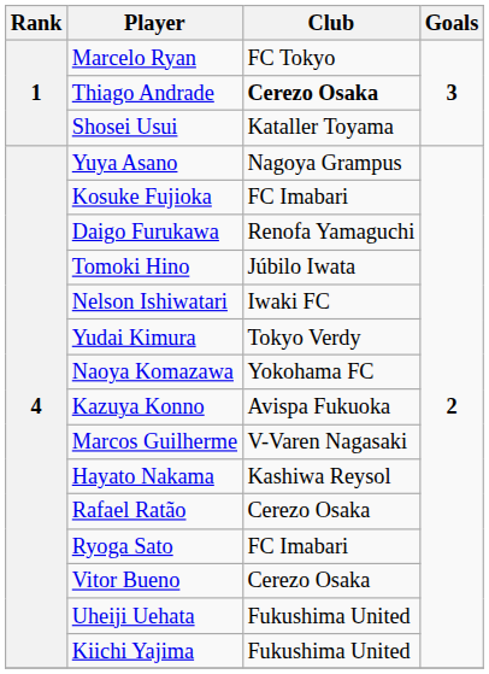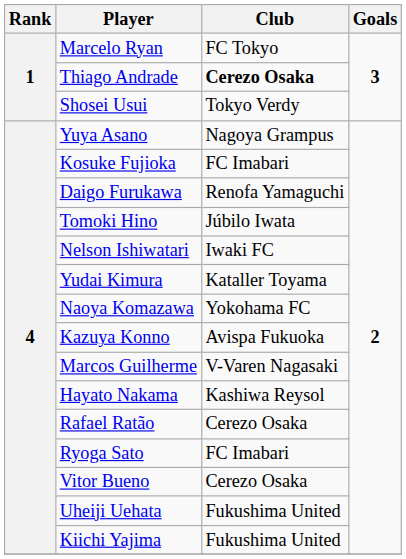Shosei Usui | Club: Kataller Toyama -> Tokyo Verdy
Yudai Kimura | Club: Tokyo Verdy -> Kataller Toyama
